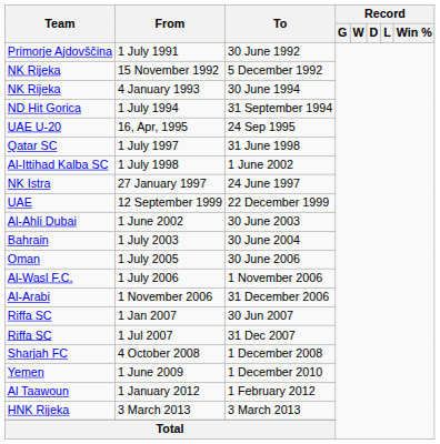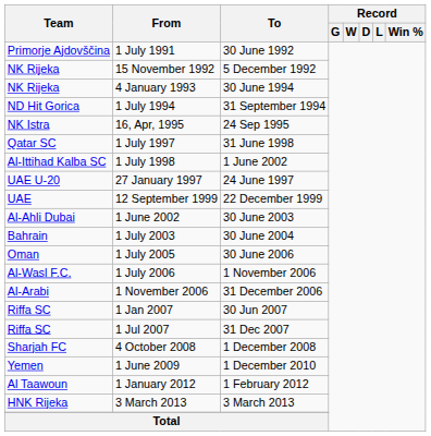16, Apr, 1995 | Team: UAE U-20 -> NK Istra
27 January 1997 | Team: NK Istra -> UAE U-20
